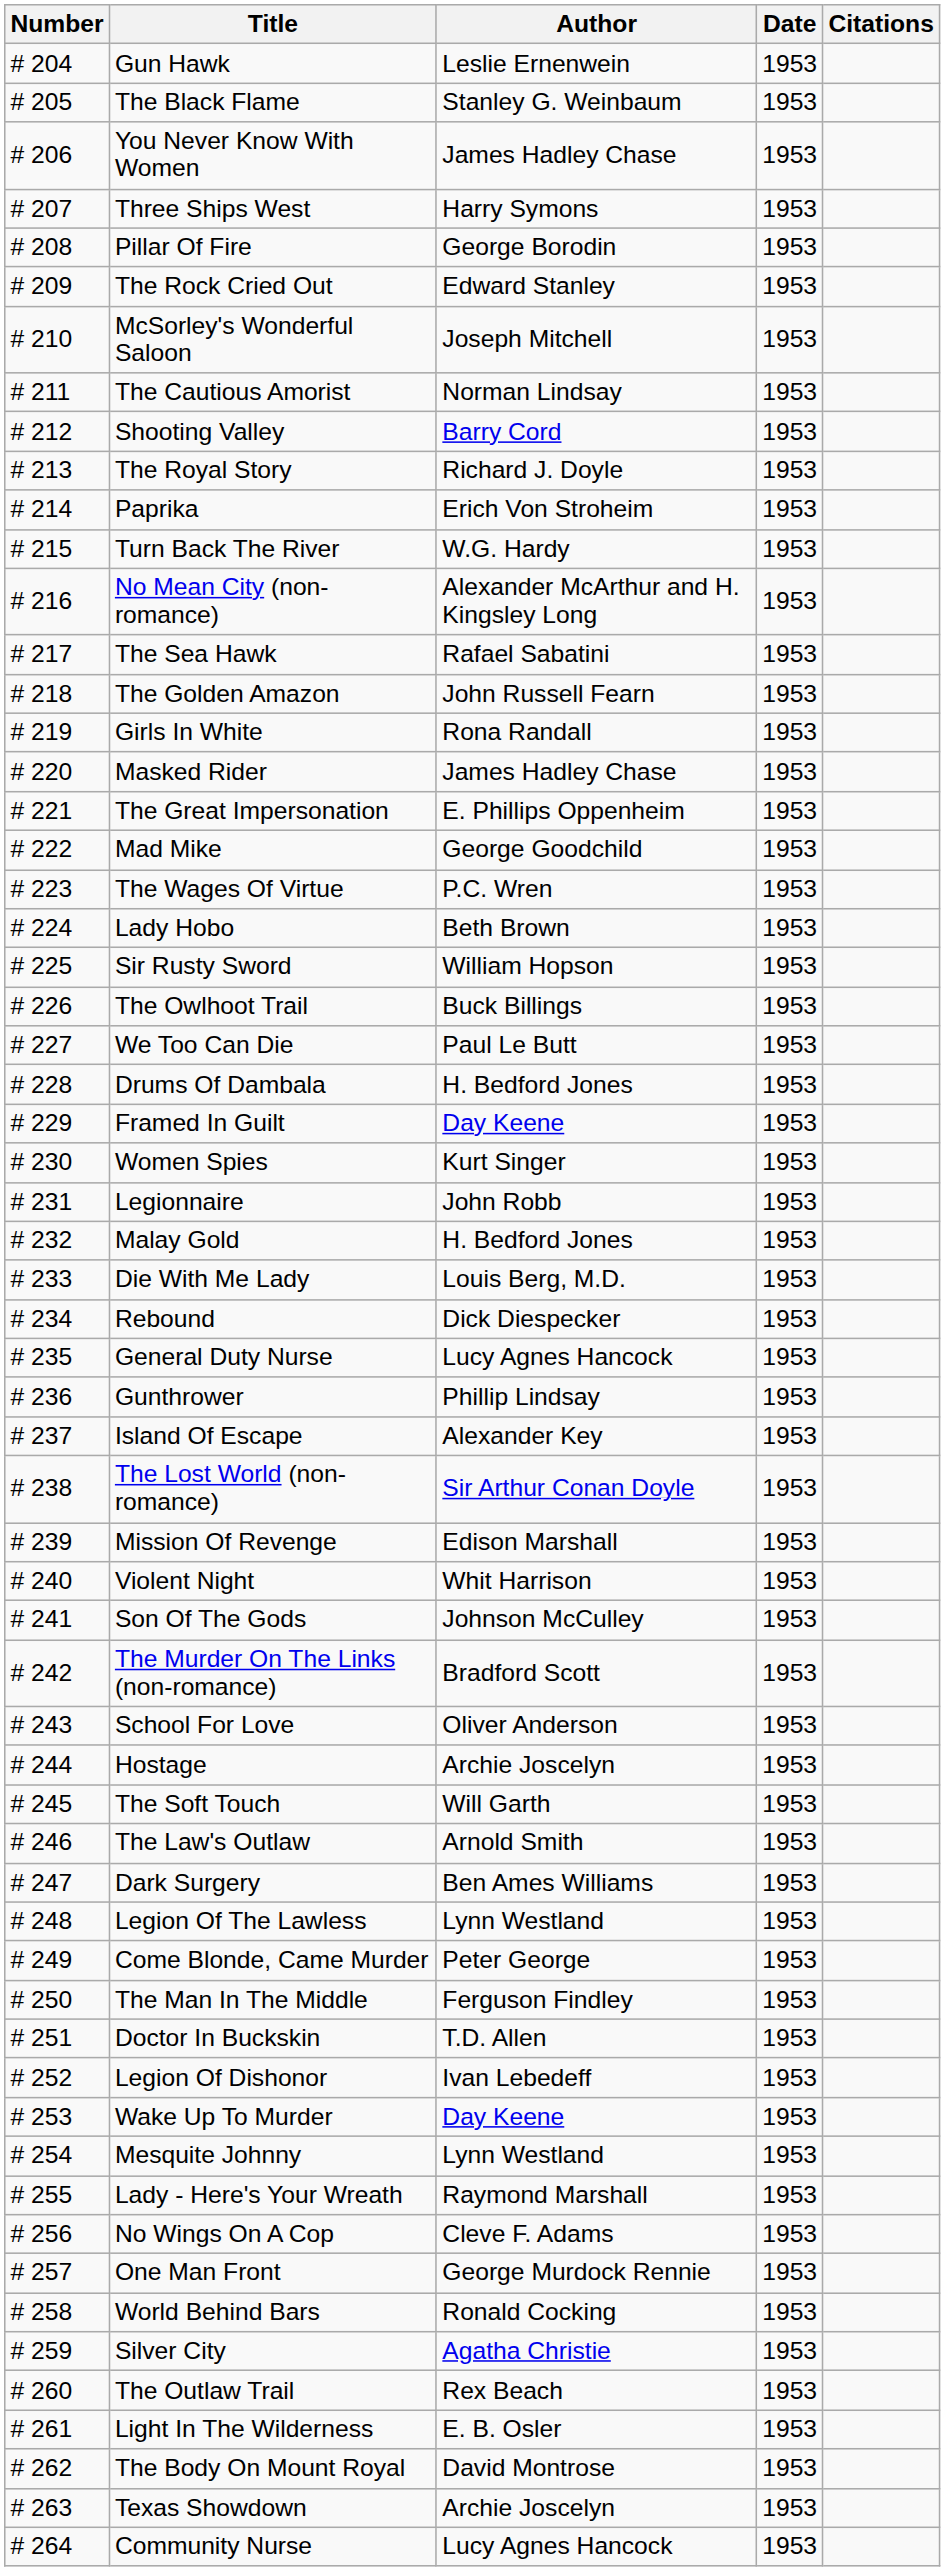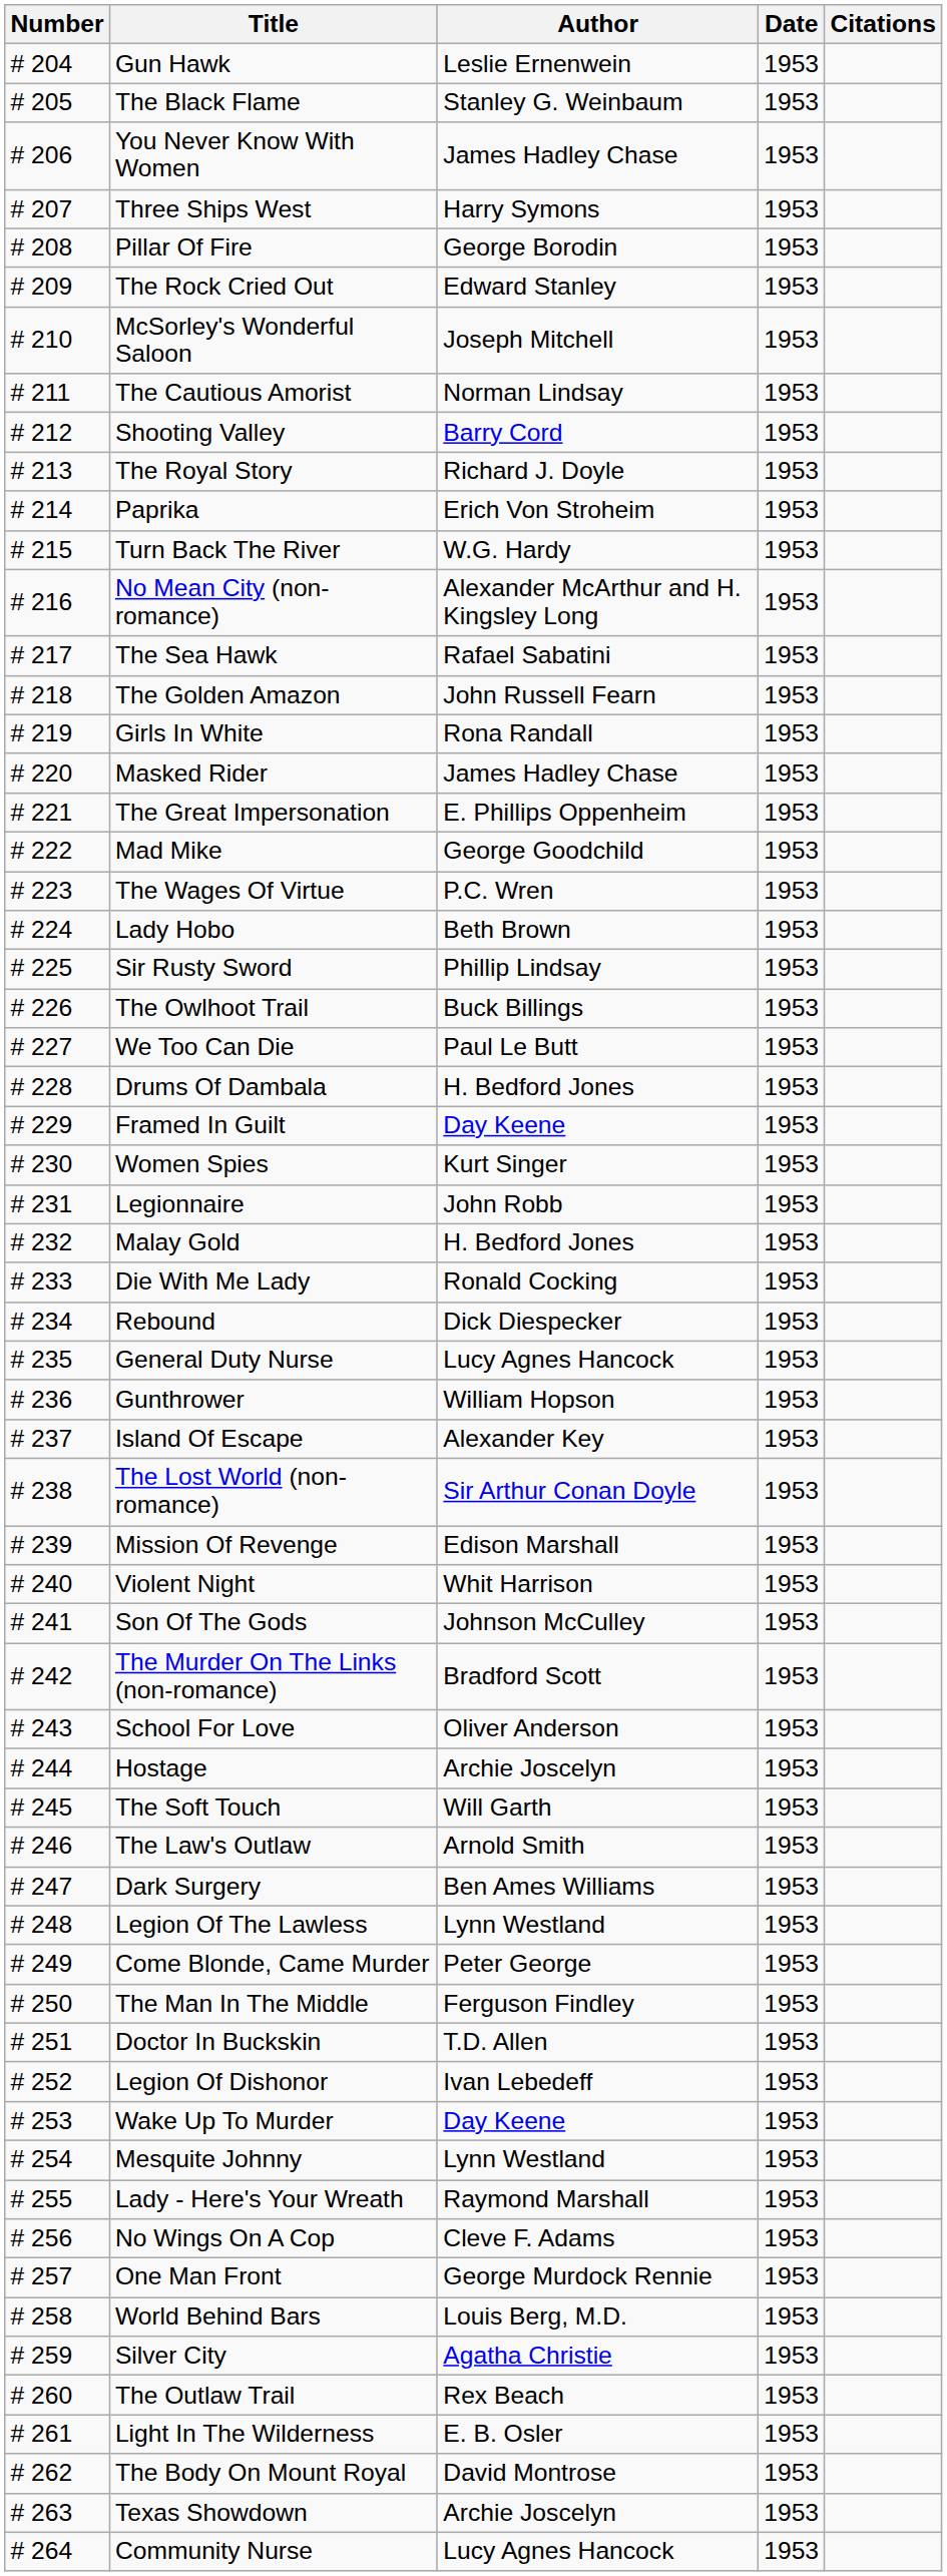Sir Rusty Sword | Author: William Hopson -> Phillip Lindsay
Die With Me Lady | Author: Louis Berg, M.D. -> Ronald Cocking
Gunthrower | Author: Phillip Lindsay -> William Hopson
World Behind Bars | Author: Ronald Cocking -> Louis Berg, M.D.
